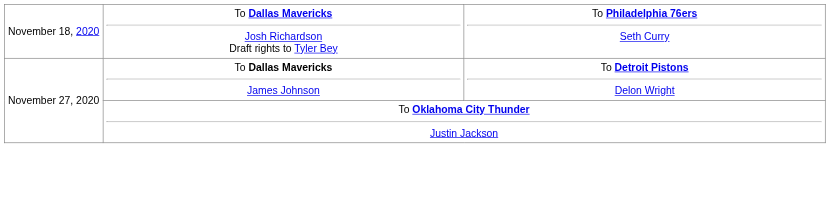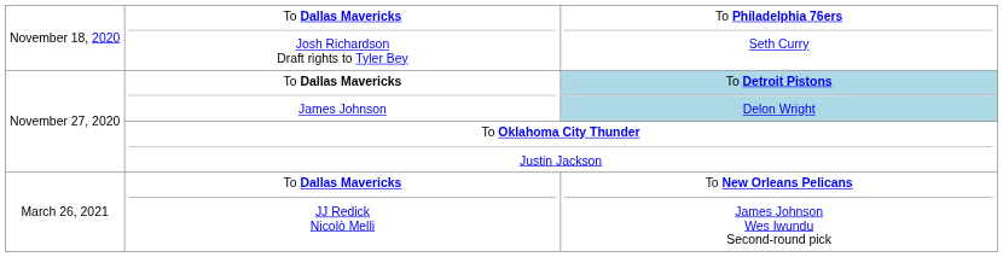To Dallas Mavericks James Johnson | column 3: no background -> lightblue background
+ row: March 26, 2021 | To Dallas Mavericks JJ Redick Nicolò Melli | To New Orleans Pelicans James Johnson Wes Iwundu Second-round pick
